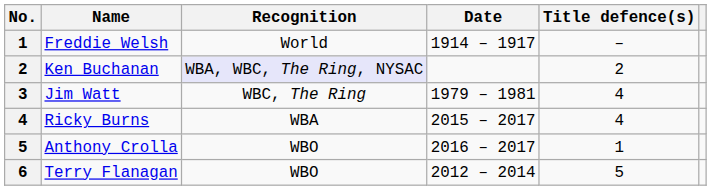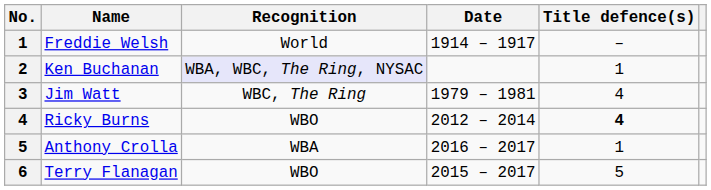Ken Buchanan | Title defence(s): 2 -> 1
Ricky Burns | Recognition: WBA -> WBO
Ricky Burns | Date: 2015 – 2017 -> 2012 – 2014
Ricky Burns | Title defence(s): normal -> bold
Anthony Crolla | Recognition: WBO -> WBA
Terry Flanagan | Date: 2012 – 2014 -> 2015 – 2017
